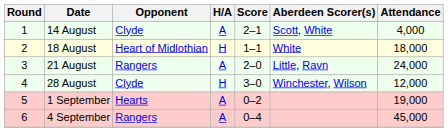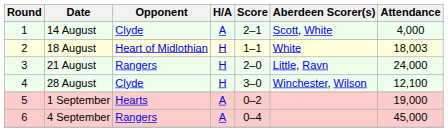18 August | Attendance: 18,000 -> 18,003
21 August | H/A: A -> H
28 August | Attendance: 12,000 -> 12,100
